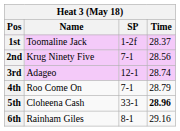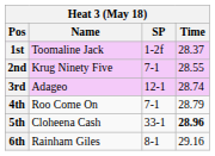2nd | Time: 28.56 -> 28.55
